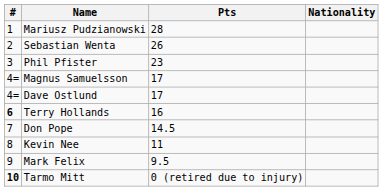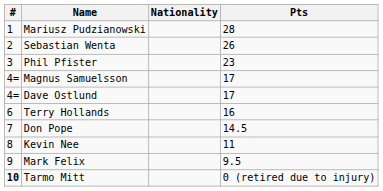columns swapped: Nationality <-> Pts
Terry Hollands | #: bold -> normal
